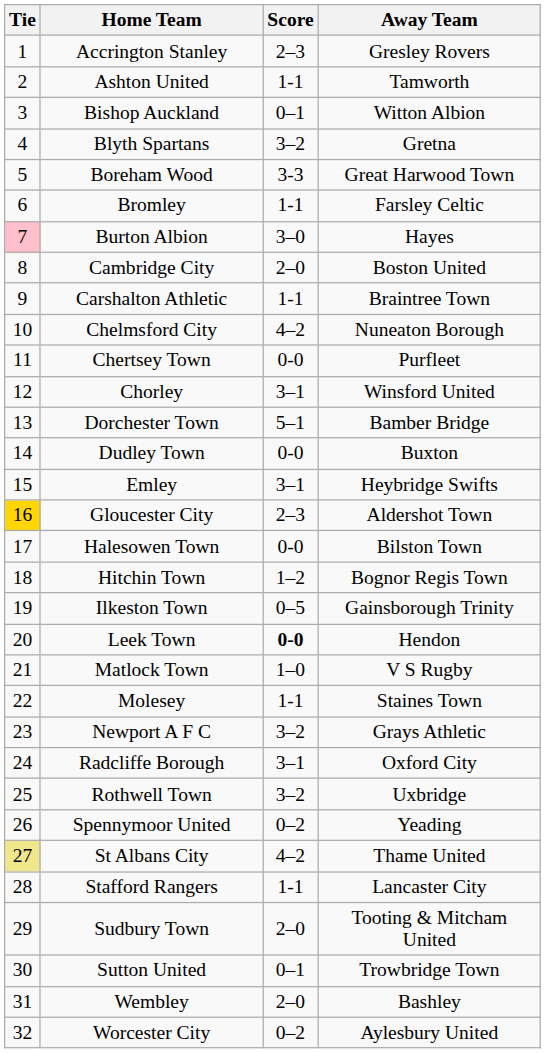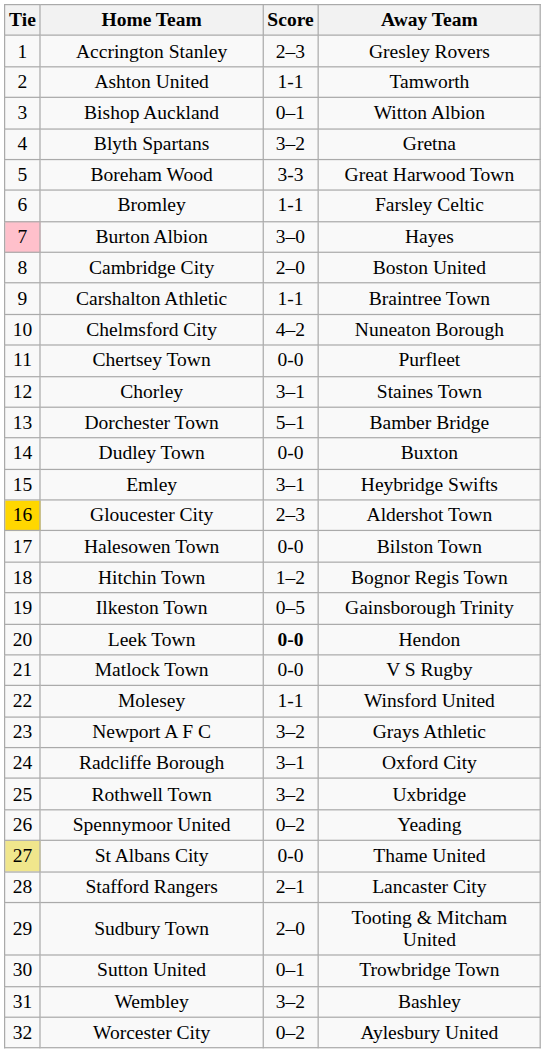Chorley | Away Team: Winsford United -> Staines Town
Matlock Town | Score: 1–0 -> 0-0
Molesey | Away Team: Staines Town -> Winsford United
St Albans City | Score: 4–2 -> 0-0
Stafford Rangers | Score: 1-1 -> 2–1
Wembley | Score: 2–0 -> 3–2
